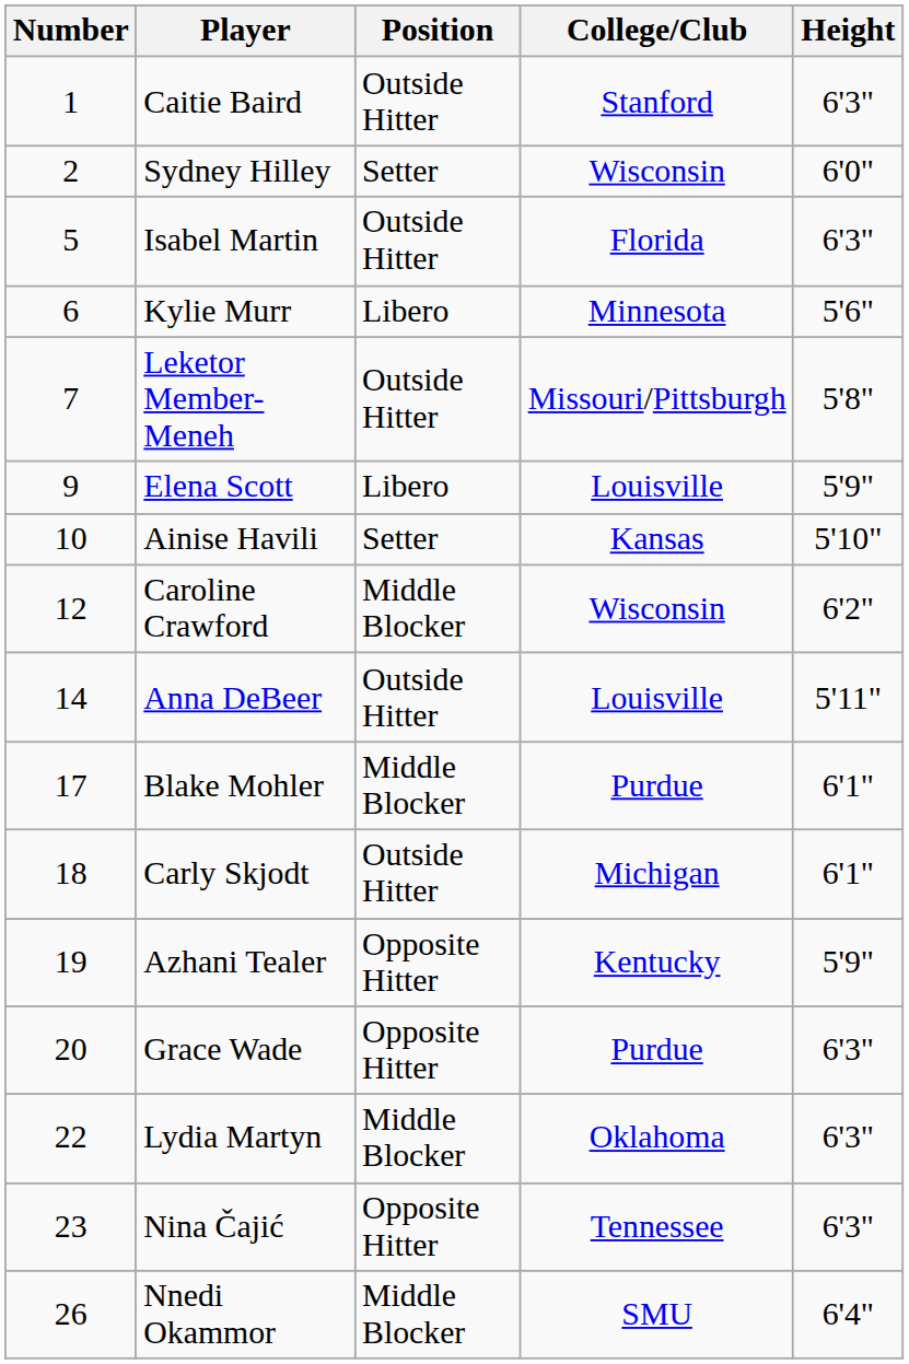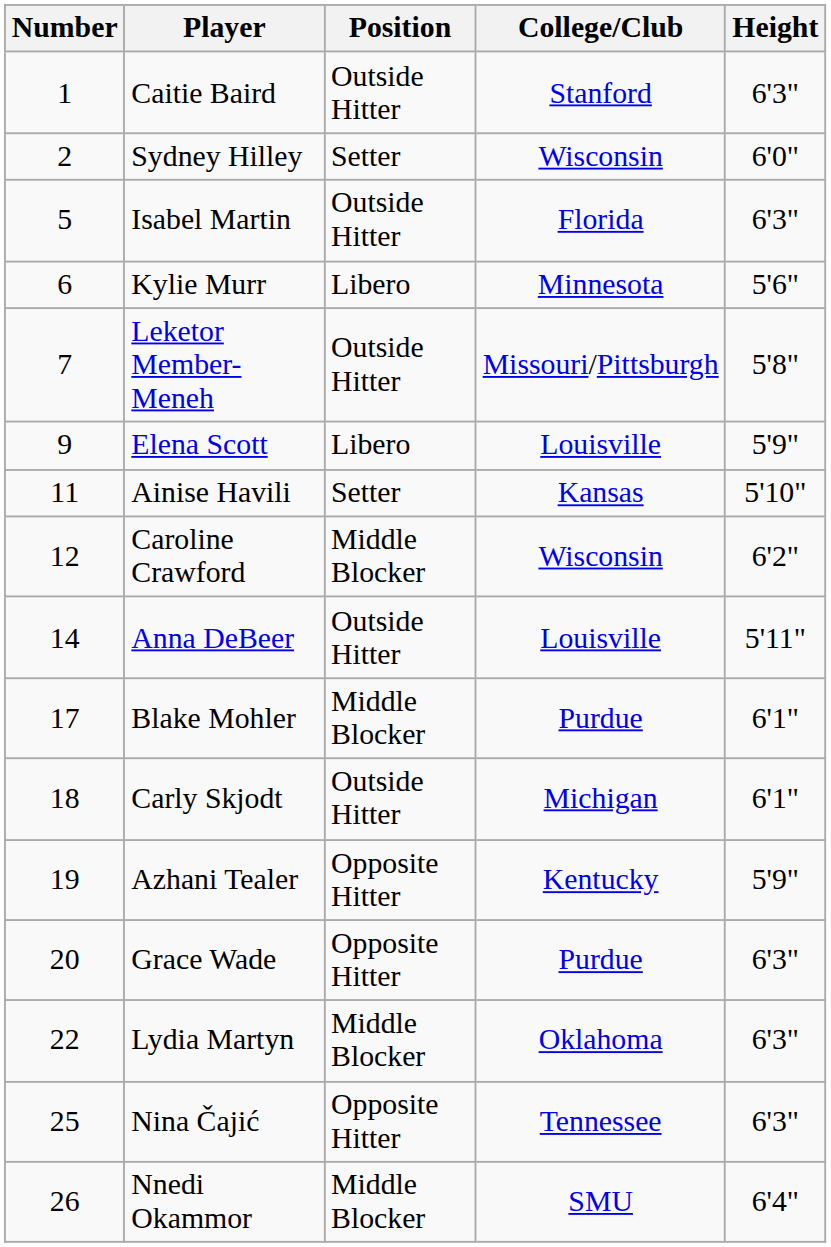Ainise Havili | Number: 10 -> 11
Nina Čajić | Number: 23 -> 25
